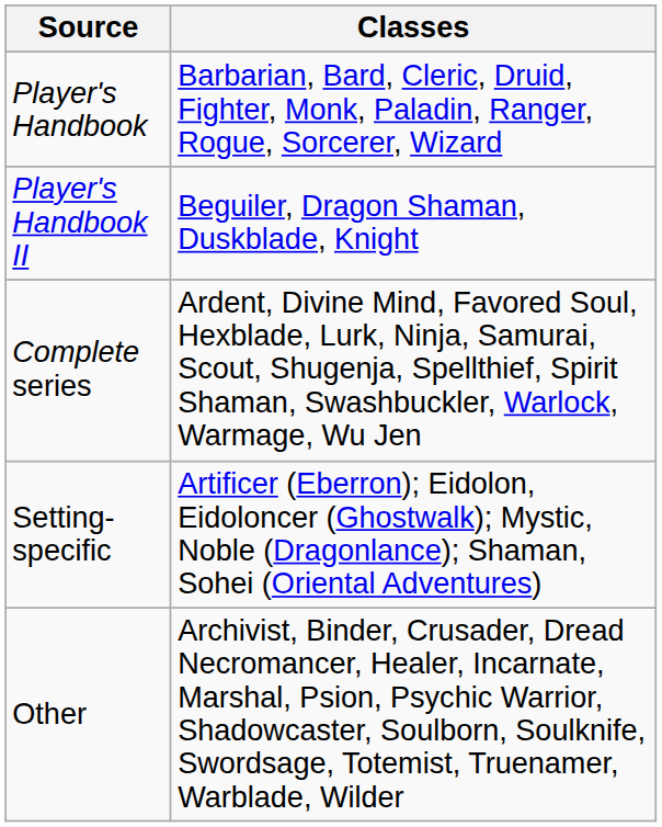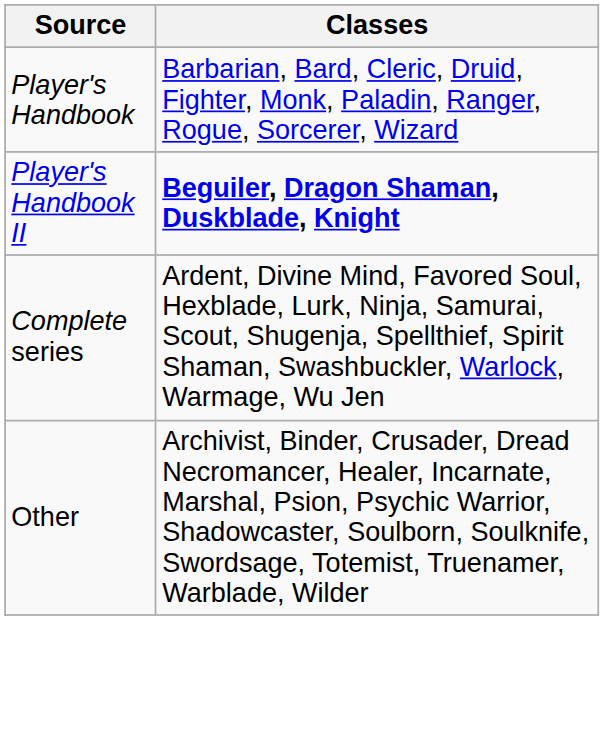Player's Handbook II | Classes: normal -> bold
- row: Setting-specific | Artificer (Eberron); Eidolon, Eidoloncer (Ghostwalk); Mystic, Noble (Dragonlance); Shaman, Sohei (Oriental Adventures)
